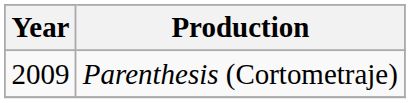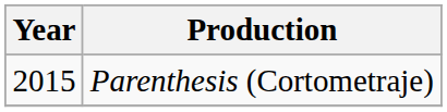Parenthesis (Cortometraje) | Year: 2009 -> 2015
